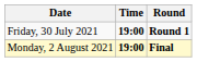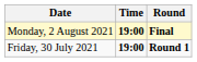rows swapped: Friday, 30 July 2021 <-> Monday, 2 August 2021
